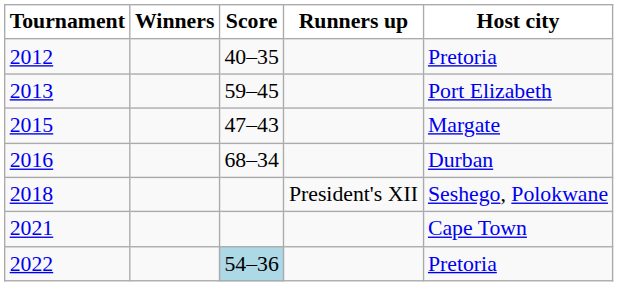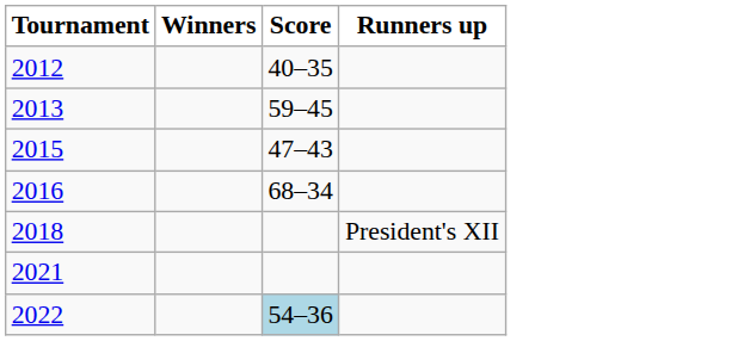- column: Host city | Pretoria | Port Elizabeth | Margate | Durban | Seshego, Polokwane | Cape Town | Pretoria
